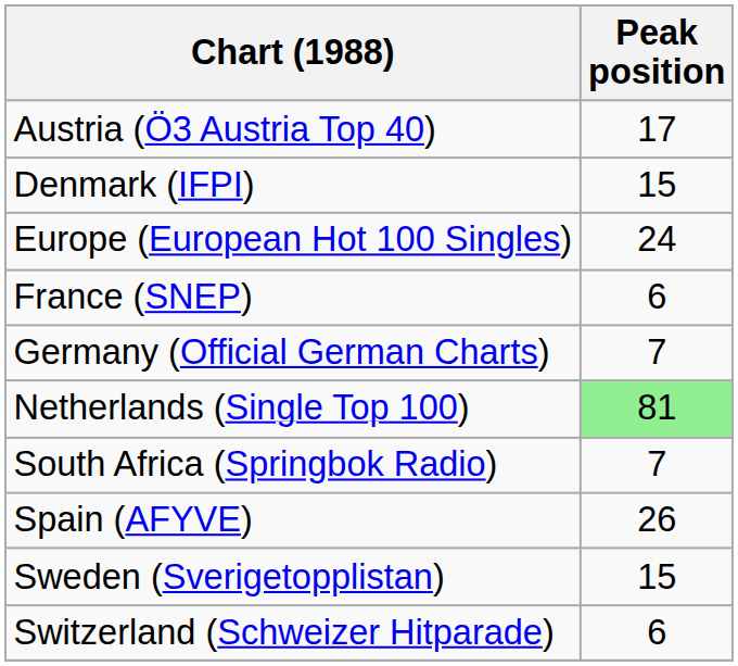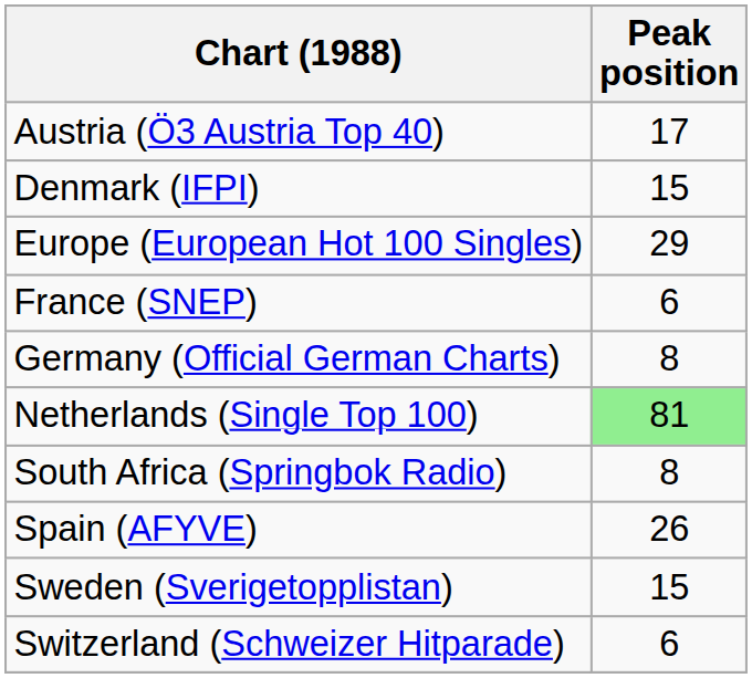Europe (European Hot 100 Singles) | Peak position: 24 -> 29
Germany (Official German Charts) | Peak position: 7 -> 8
South Africa (Springbok Radio) | Peak position: 7 -> 8
